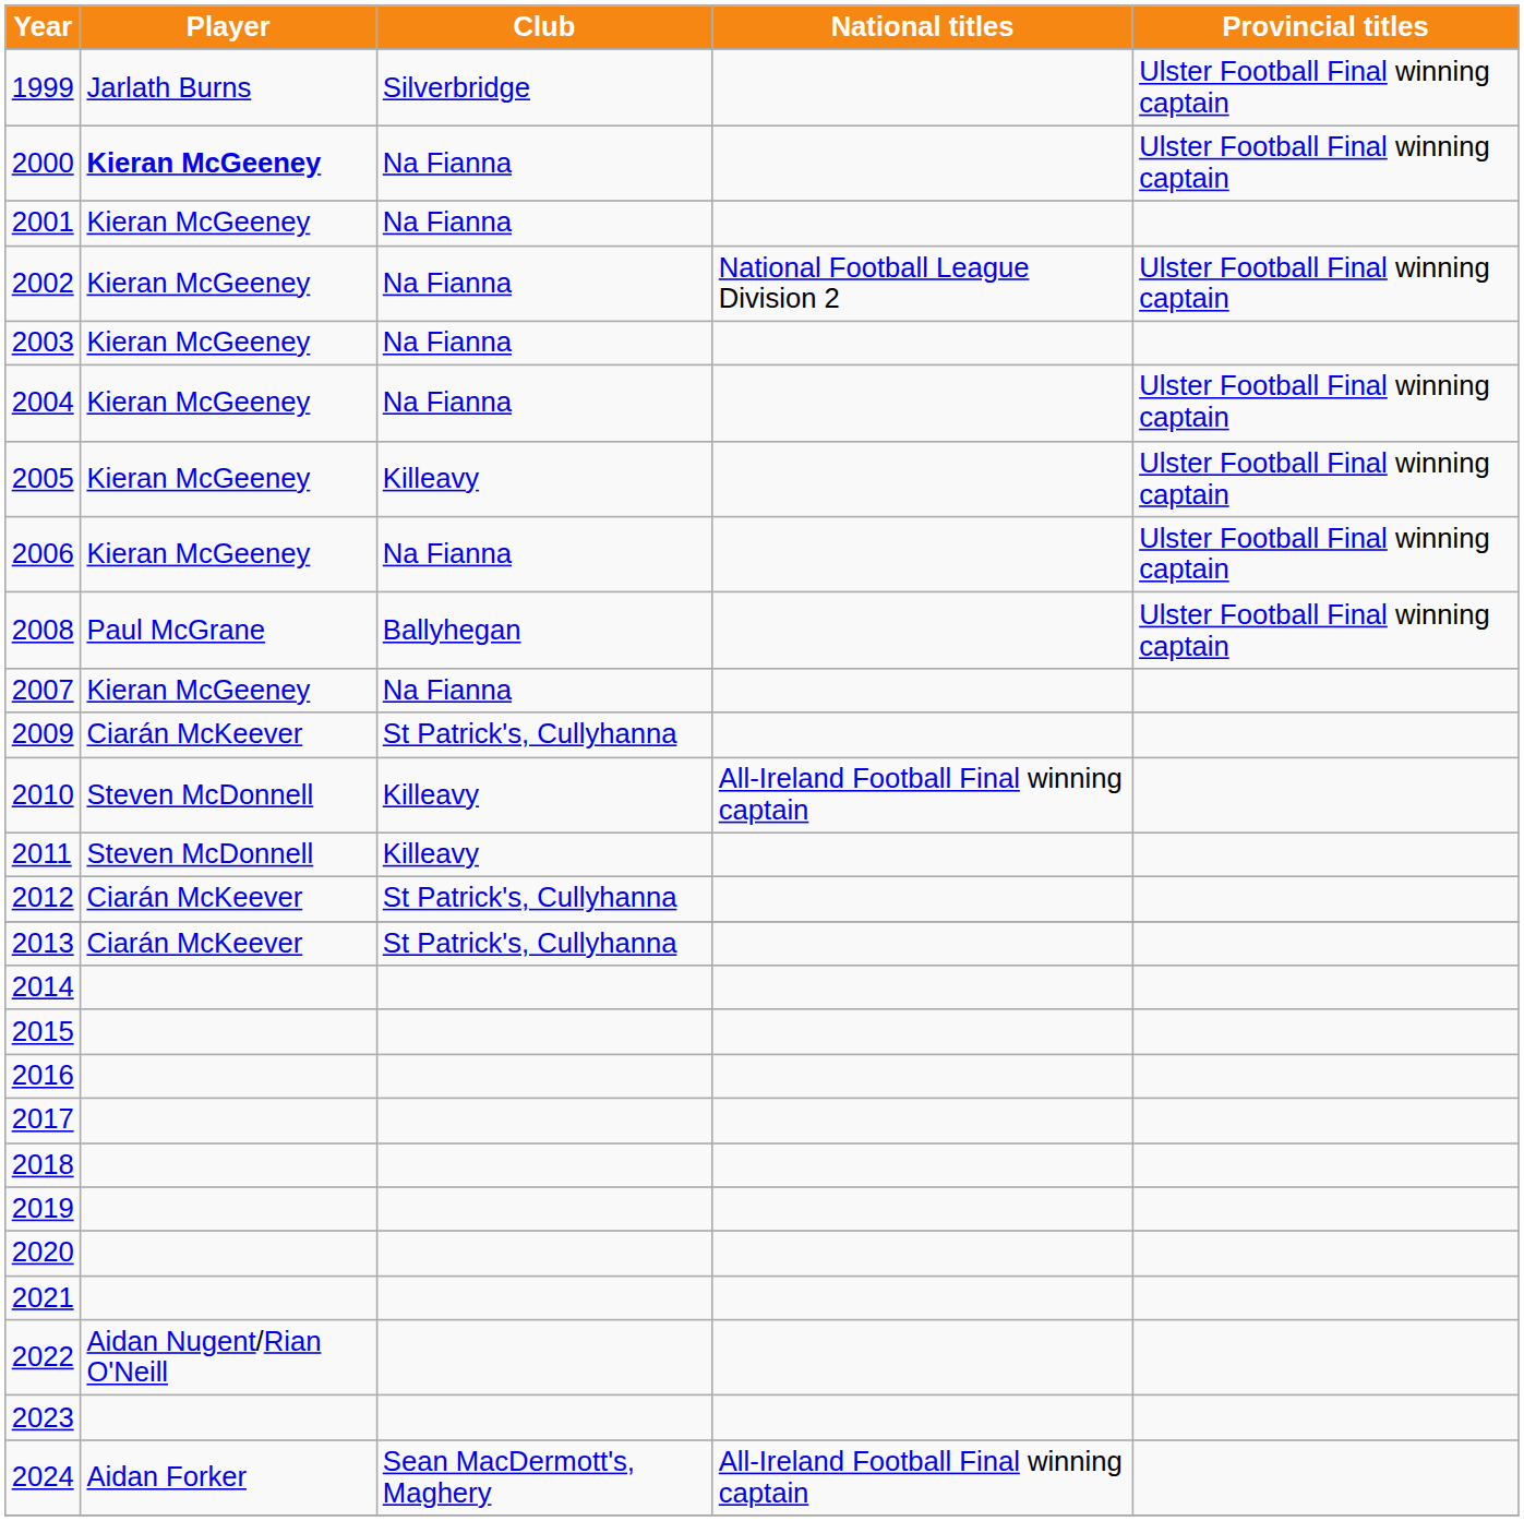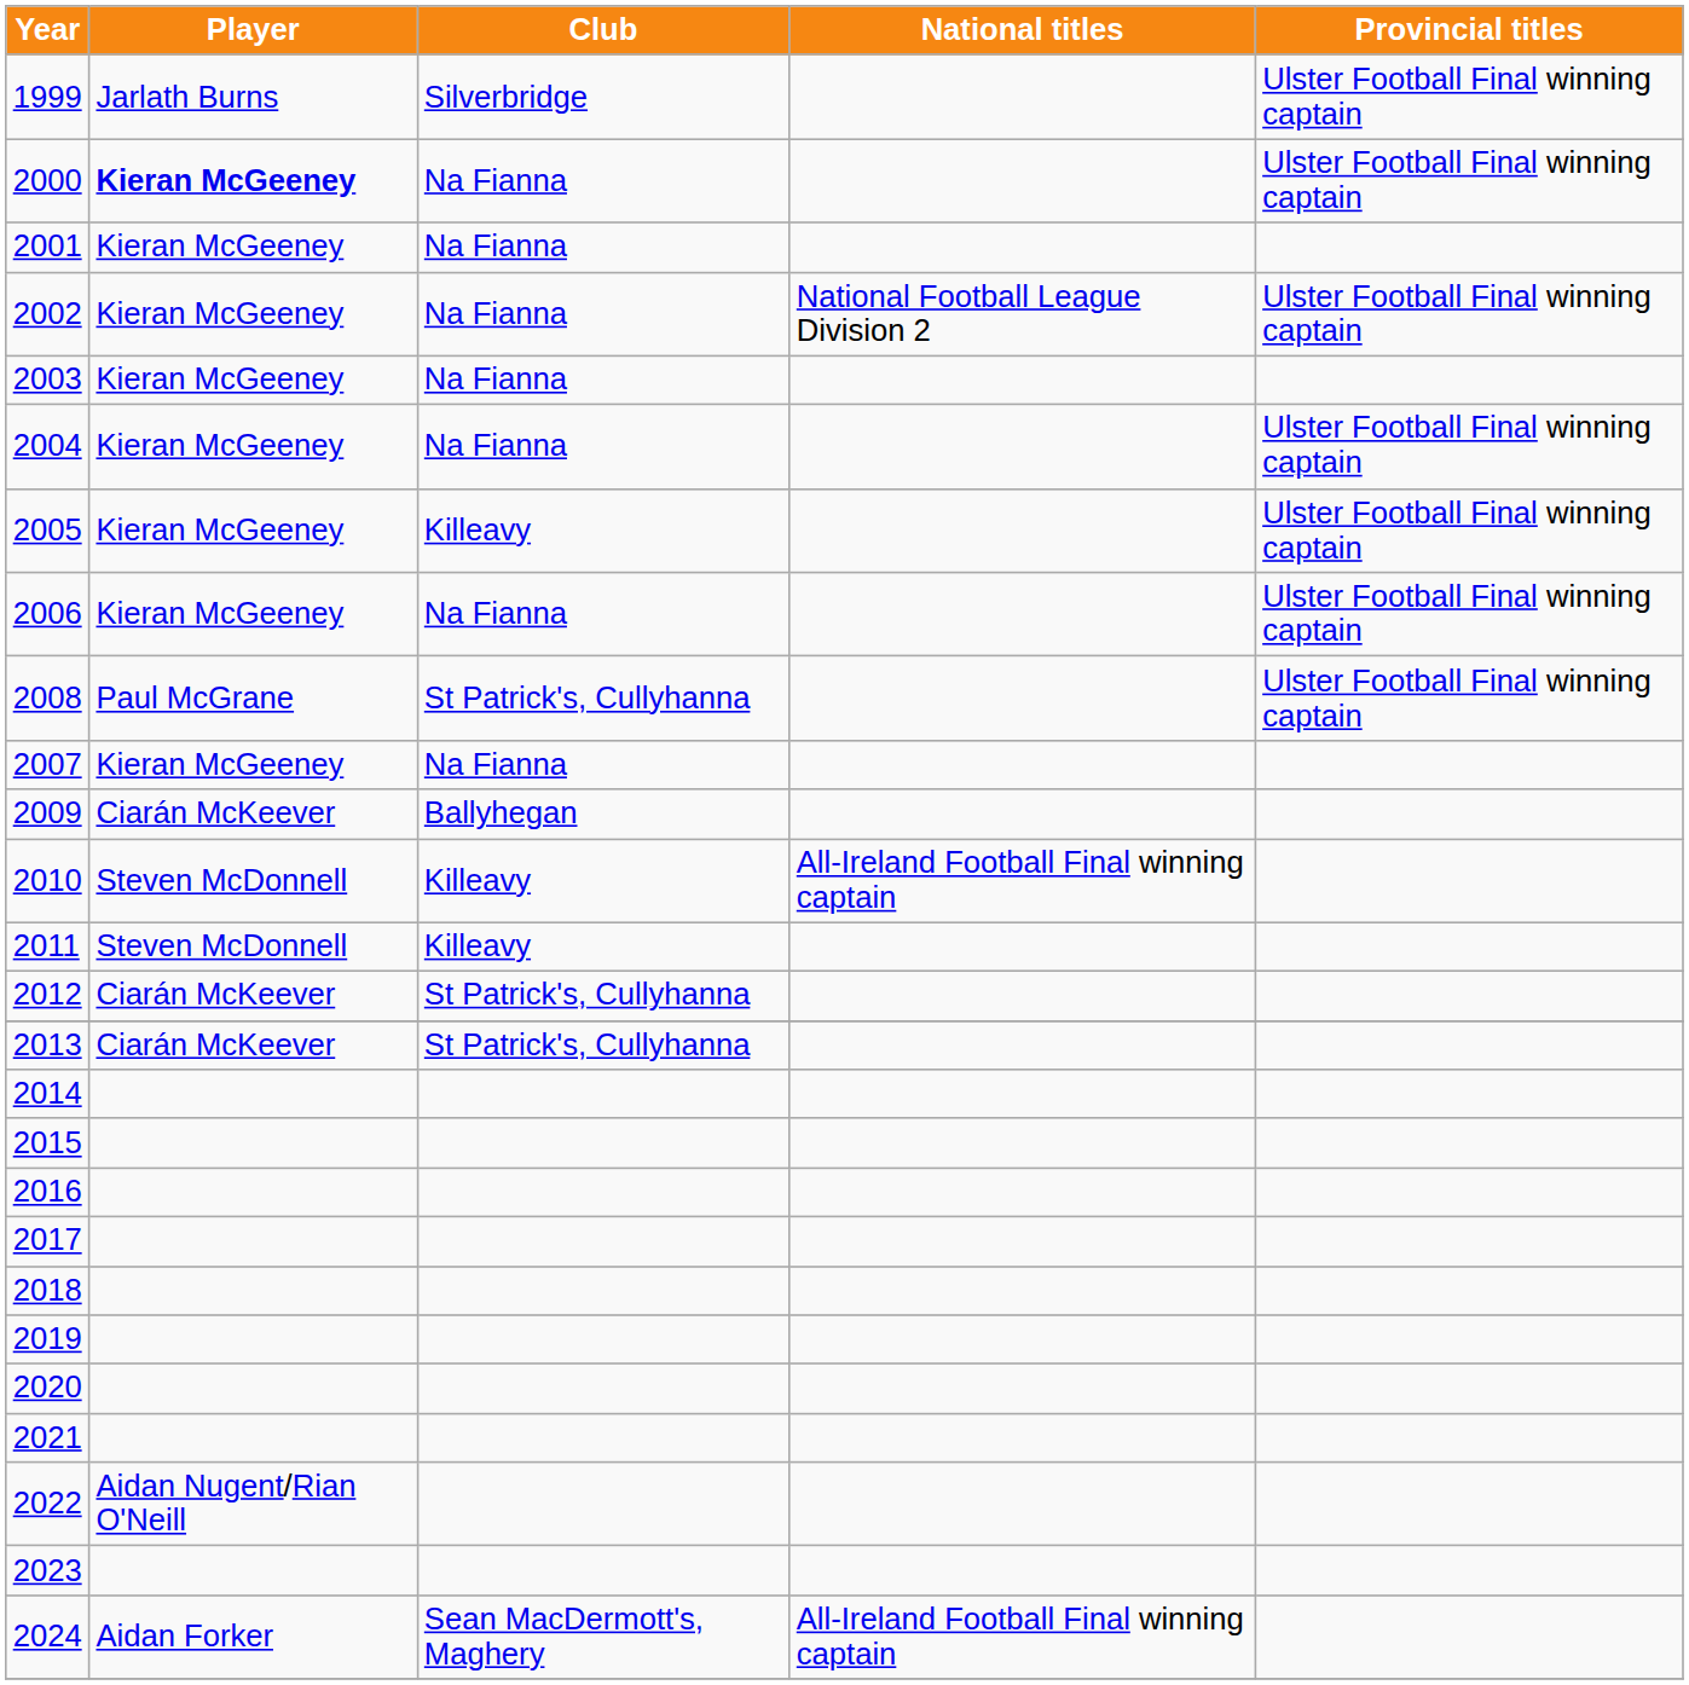2008 | Club: Ballyhegan -> St Patrick's, Cullyhanna
2009 | Club: St Patrick's, Cullyhanna -> Ballyhegan
